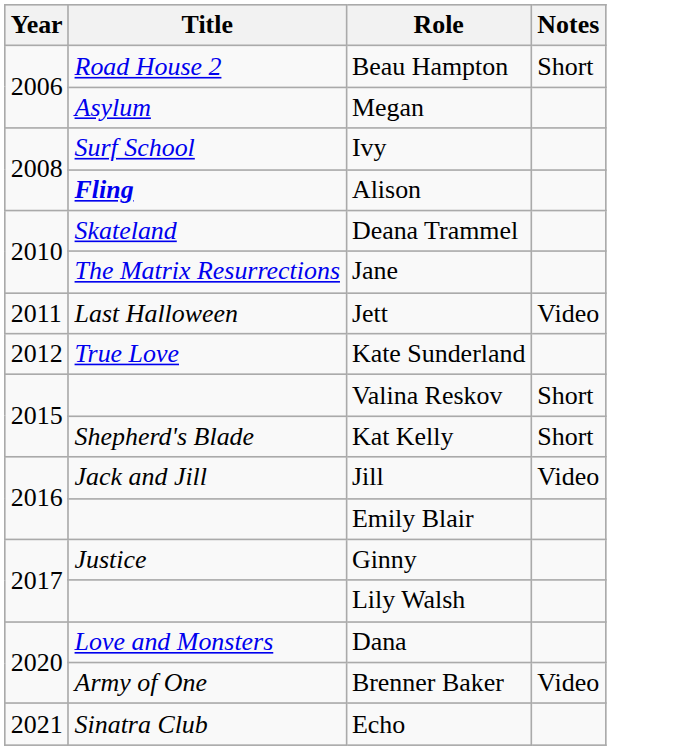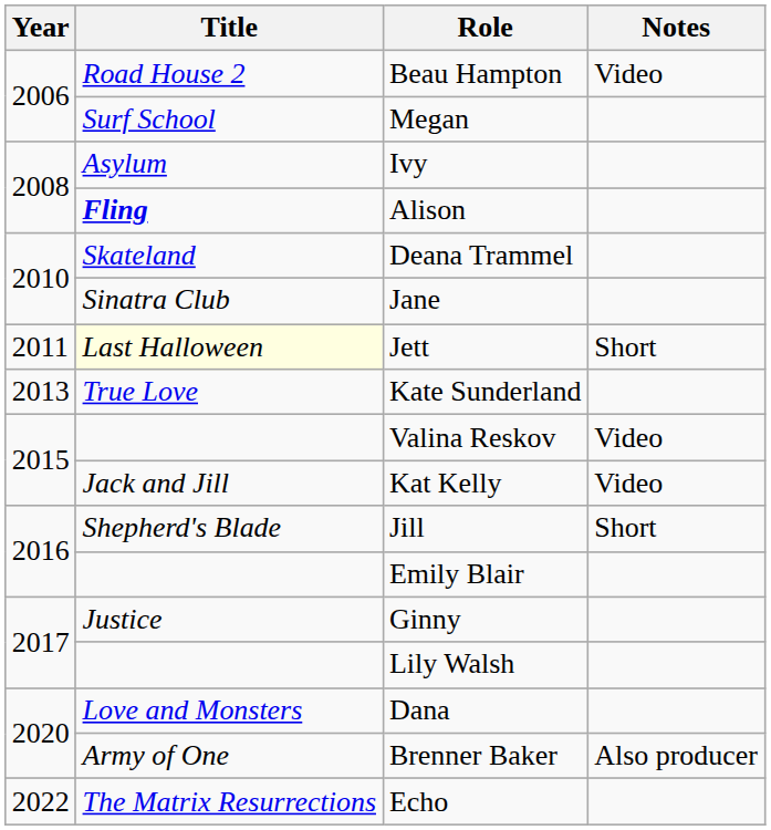Beau Hampton | Notes: Short -> Video
Megan | Title: Asylum -> Surf School
Ivy | Title: Surf School -> Asylum
Jane | Title: The Matrix Resurrections -> Sinatra Club
Jett | Title: no background -> lightyellow background
Jett | Notes: Video -> Short
Kate Sunderland | Year: 2012 -> 2013
Valina Reskov | Notes: Short -> Video
Kat Kelly | Title: Shepherd's Blade -> Jack and Jill
Kat Kelly | Notes: Short -> Video
Jill | Title: Jack and Jill -> Shepherd's Blade
Jill | Notes: Video -> Short
Brenner Baker | Notes: Video -> Also producer
Echo | Year: 2021 -> 2022
Echo | Title: Sinatra Club -> The Matrix Resurrections
